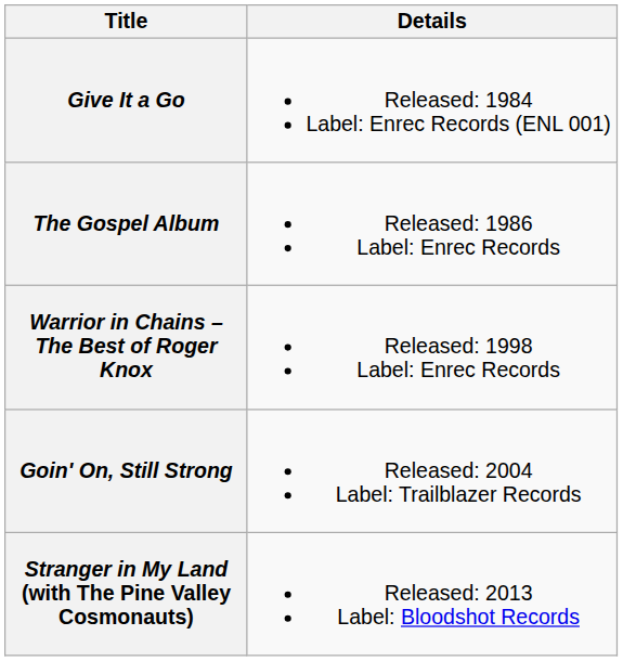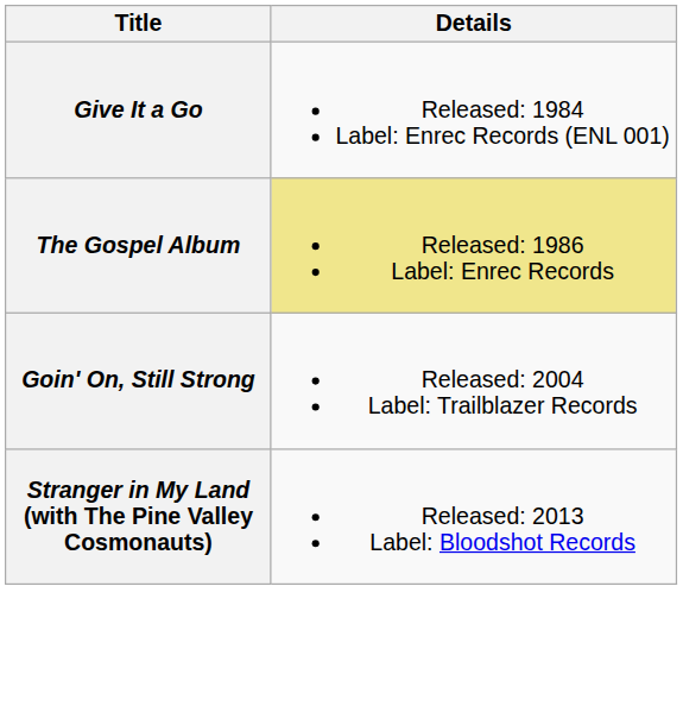The Gospel Album | Details: no background -> khaki background
- row: Warrior in Chains – The Best of Roger Knox | Released: 1998 Label: Enrec Records
